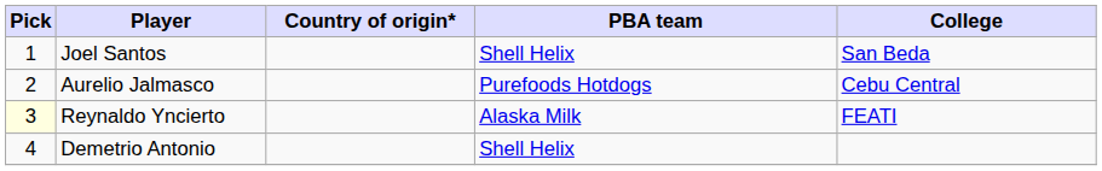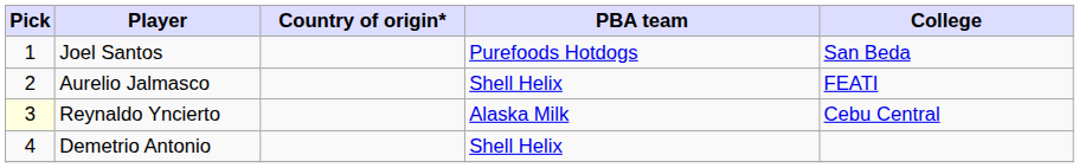Joel Santos | PBA team: Shell Helix -> Purefoods Hotdogs
Aurelio Jalmasco | PBA team: Purefoods Hotdogs -> Shell Helix
Aurelio Jalmasco | College: Cebu Central -> FEATI
Reynaldo Yncierto | College: FEATI -> Cebu Central
